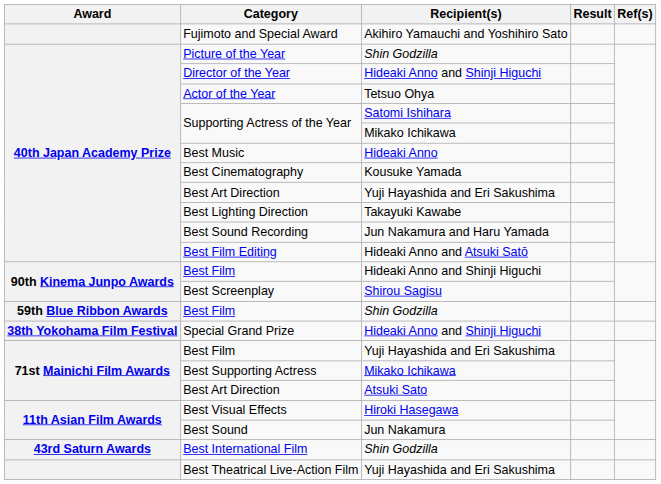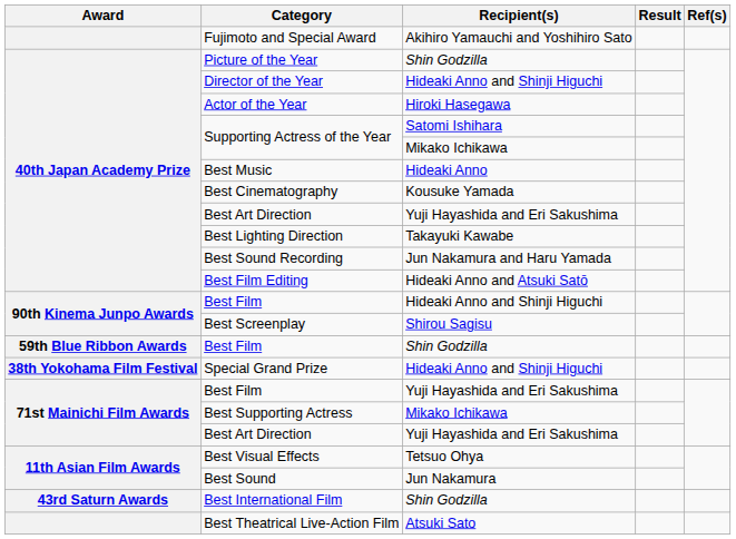Actor of the Year | Recipient(s): Tetsuo Ohya -> Hiroki Hasegawa
71st Mainichi Film Awards / Best Art Direction | Recipient(s): Atsuki Sato -> Yuji Hayashida and Eri Sakushima
Best Visual Effects | Recipient(s): Hiroki Hasegawa -> Tetsuo Ohya
Best Theatrical Live-Action Film | Recipient(s): Yuji Hayashida and Eri Sakushima -> Atsuki Sato
